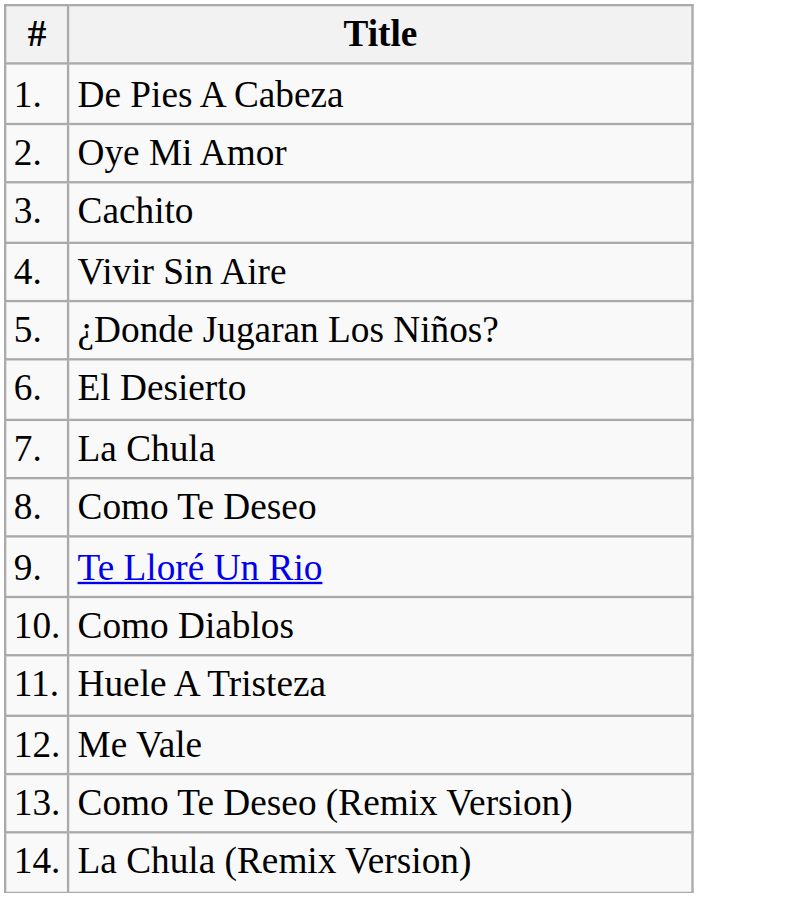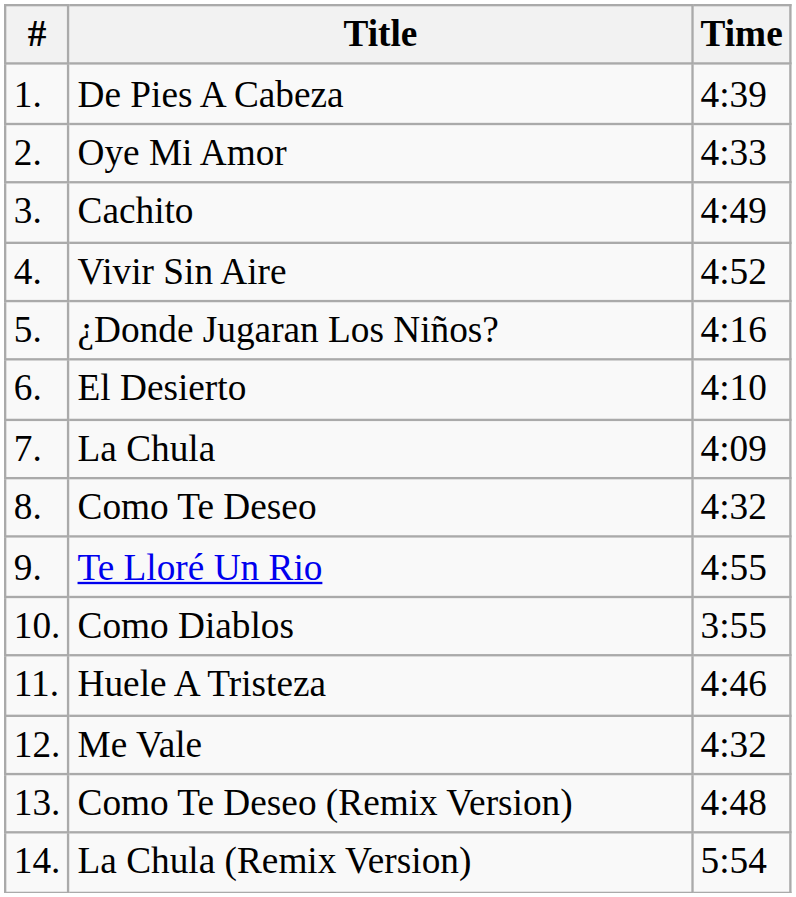+ column: Time | 4:39 | 4:33 | 4:49 | 4:52 | 4:16 | 4:10 | 4:09 | 4:32 | 4:55 | 3:55 | 4:46 | 4:32 | 4:48 | 5:54
